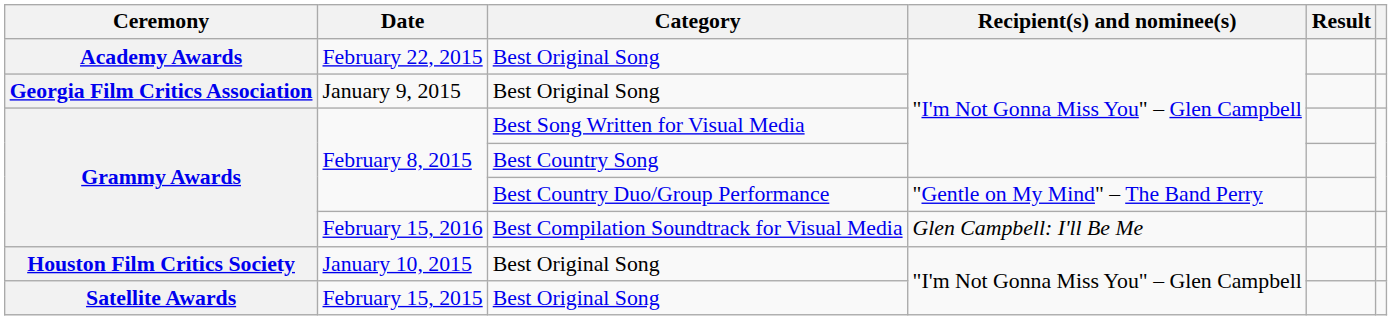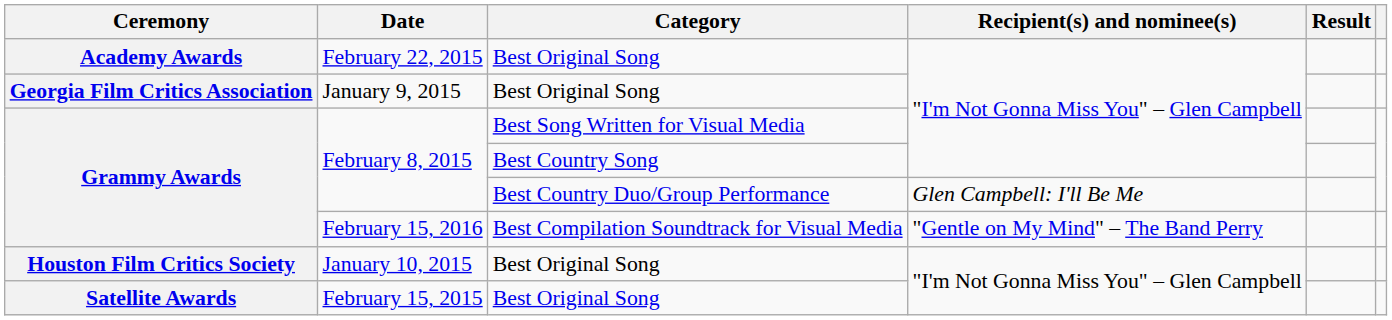February 8, 2015 / Best Country Duo/Group Performance | Recipient(s) and nominee(s): "Gentle on My Mind" – The Band Perry -> Glen Campbell: I'll Be Me
February 15, 2016 | Recipient(s) and nominee(s): Glen Campbell: I'll Be Me -> "Gentle on My Mind" – The Band Perry
